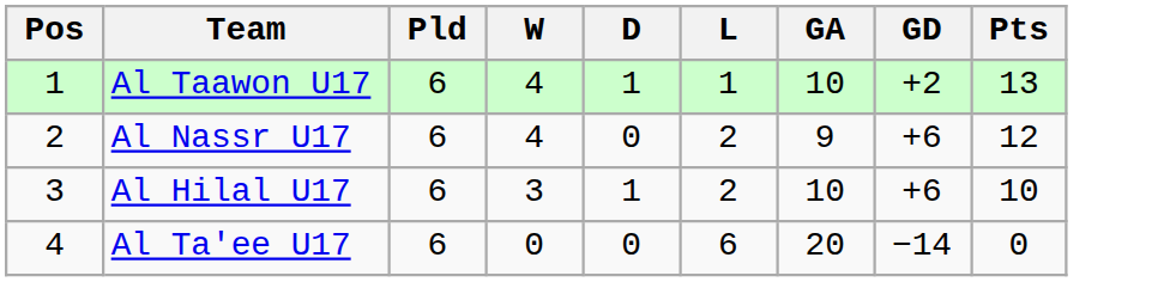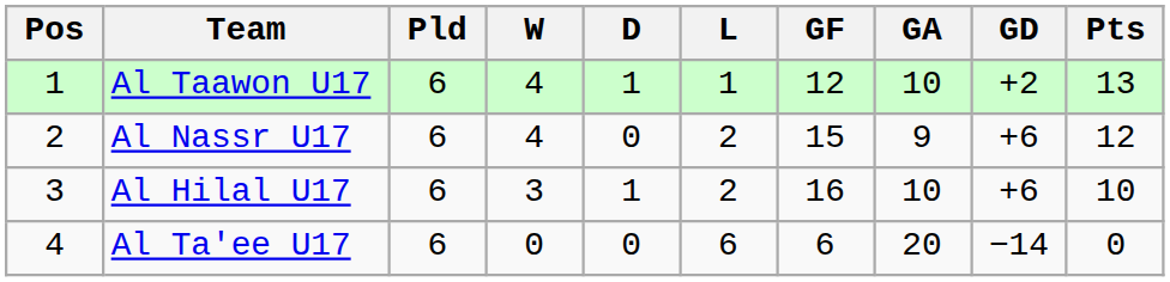+ column: GF | 12 | 15 | 16 | 6
